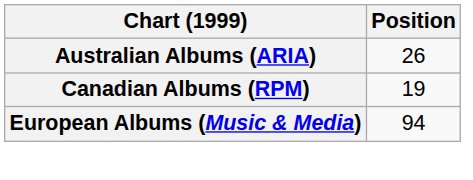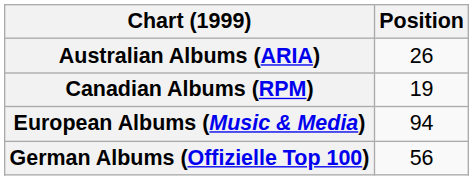+ row: German Albums (Offizielle Top 100) | 56
